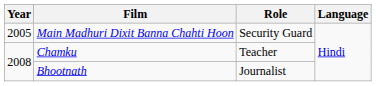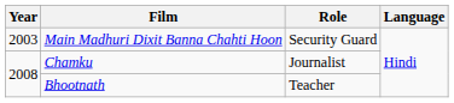Main Madhuri Dixit Banna Chahti Hoon | Year: 2005 -> 2003
Chamku | Role: Teacher -> Journalist
Bhootnath | Role: Journalist -> Teacher
